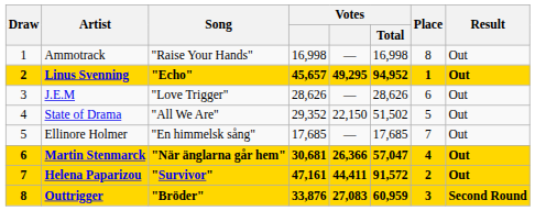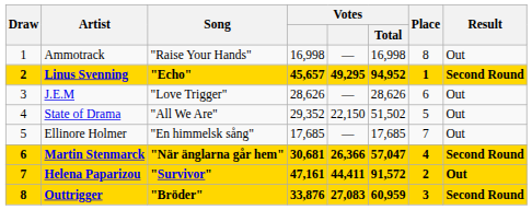Linus Svenning | Result: Out -> Second Round
Martin Stenmarck | Result: Out -> Second Round
